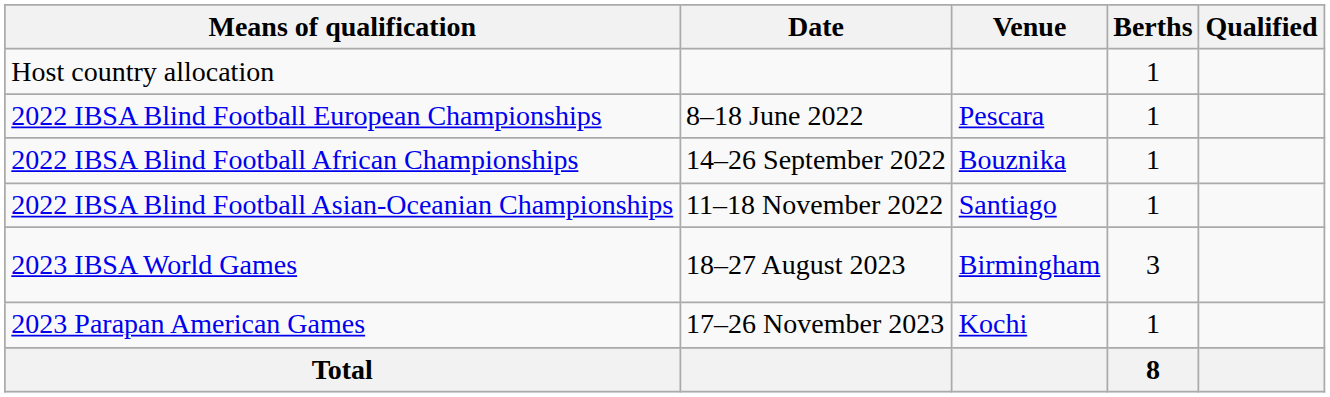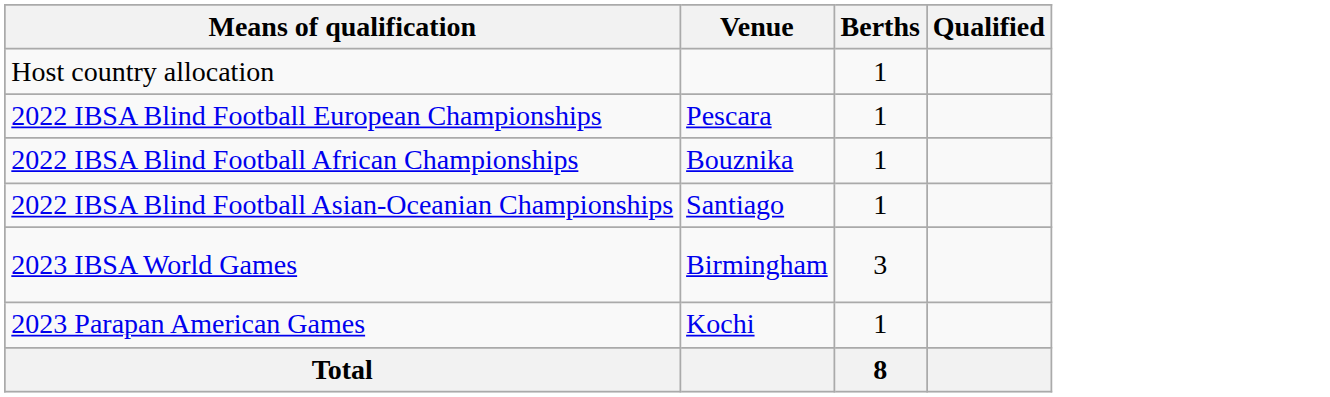- column: Date | 8–18 June 2022 | 14–26 September 2022 | 11–18 November 2022 | 18–27 August 2023 | 17–26 November 2023
